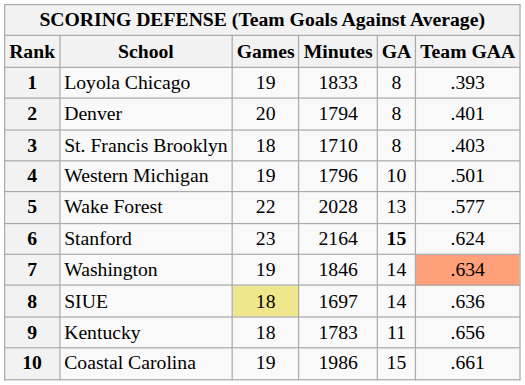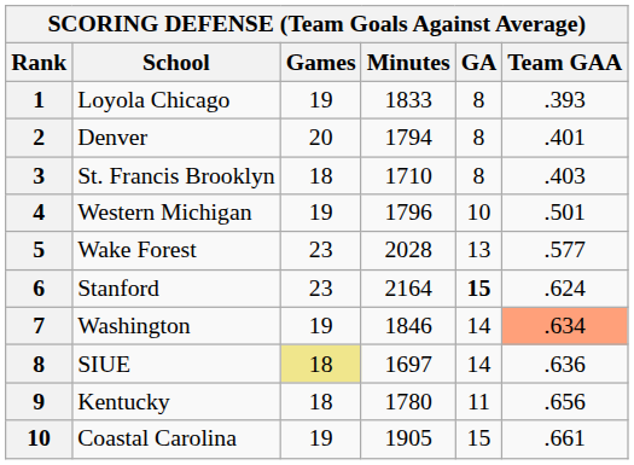Wake Forest | Games: 22 -> 23
Kentucky | Minutes: 1783 -> 1780
Coastal Carolina | Minutes: 1986 -> 1905
